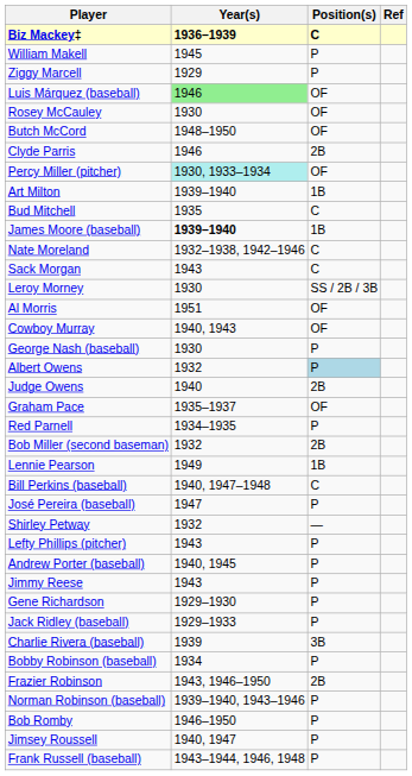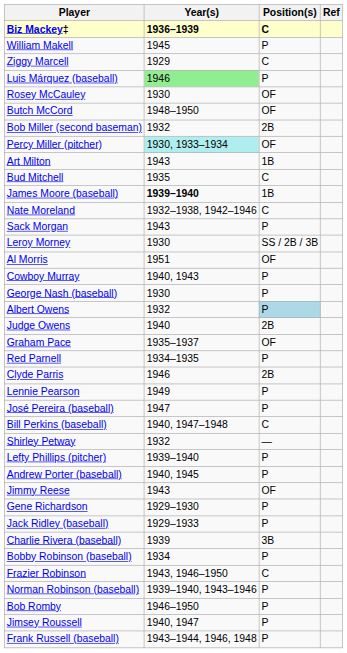Ziggy Marcell | Position(s): P -> C
Luis Márquez (baseball) | Position(s): OF -> P
rows swapped: Bob Miller (second baseman) <-> Clyde Parris
Art Milton | Year(s): 1939–1940 -> 1943
Sack Morgan | Position(s): C -> P
Cowboy Murray | Position(s): OF -> P
Lennie Pearson | Position(s): 1B -> P
rows swapped: José Pereira (baseball) <-> Bill Perkins (baseball)
Lefty Phillips (pitcher) | Year(s): 1943 -> 1939–1940
Jimmy Reese | Position(s): P -> OF
Frazier Robinson | Position(s): 2B -> C
